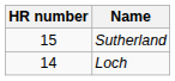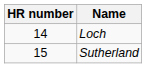rows swapped: Loch <-> Sutherland
